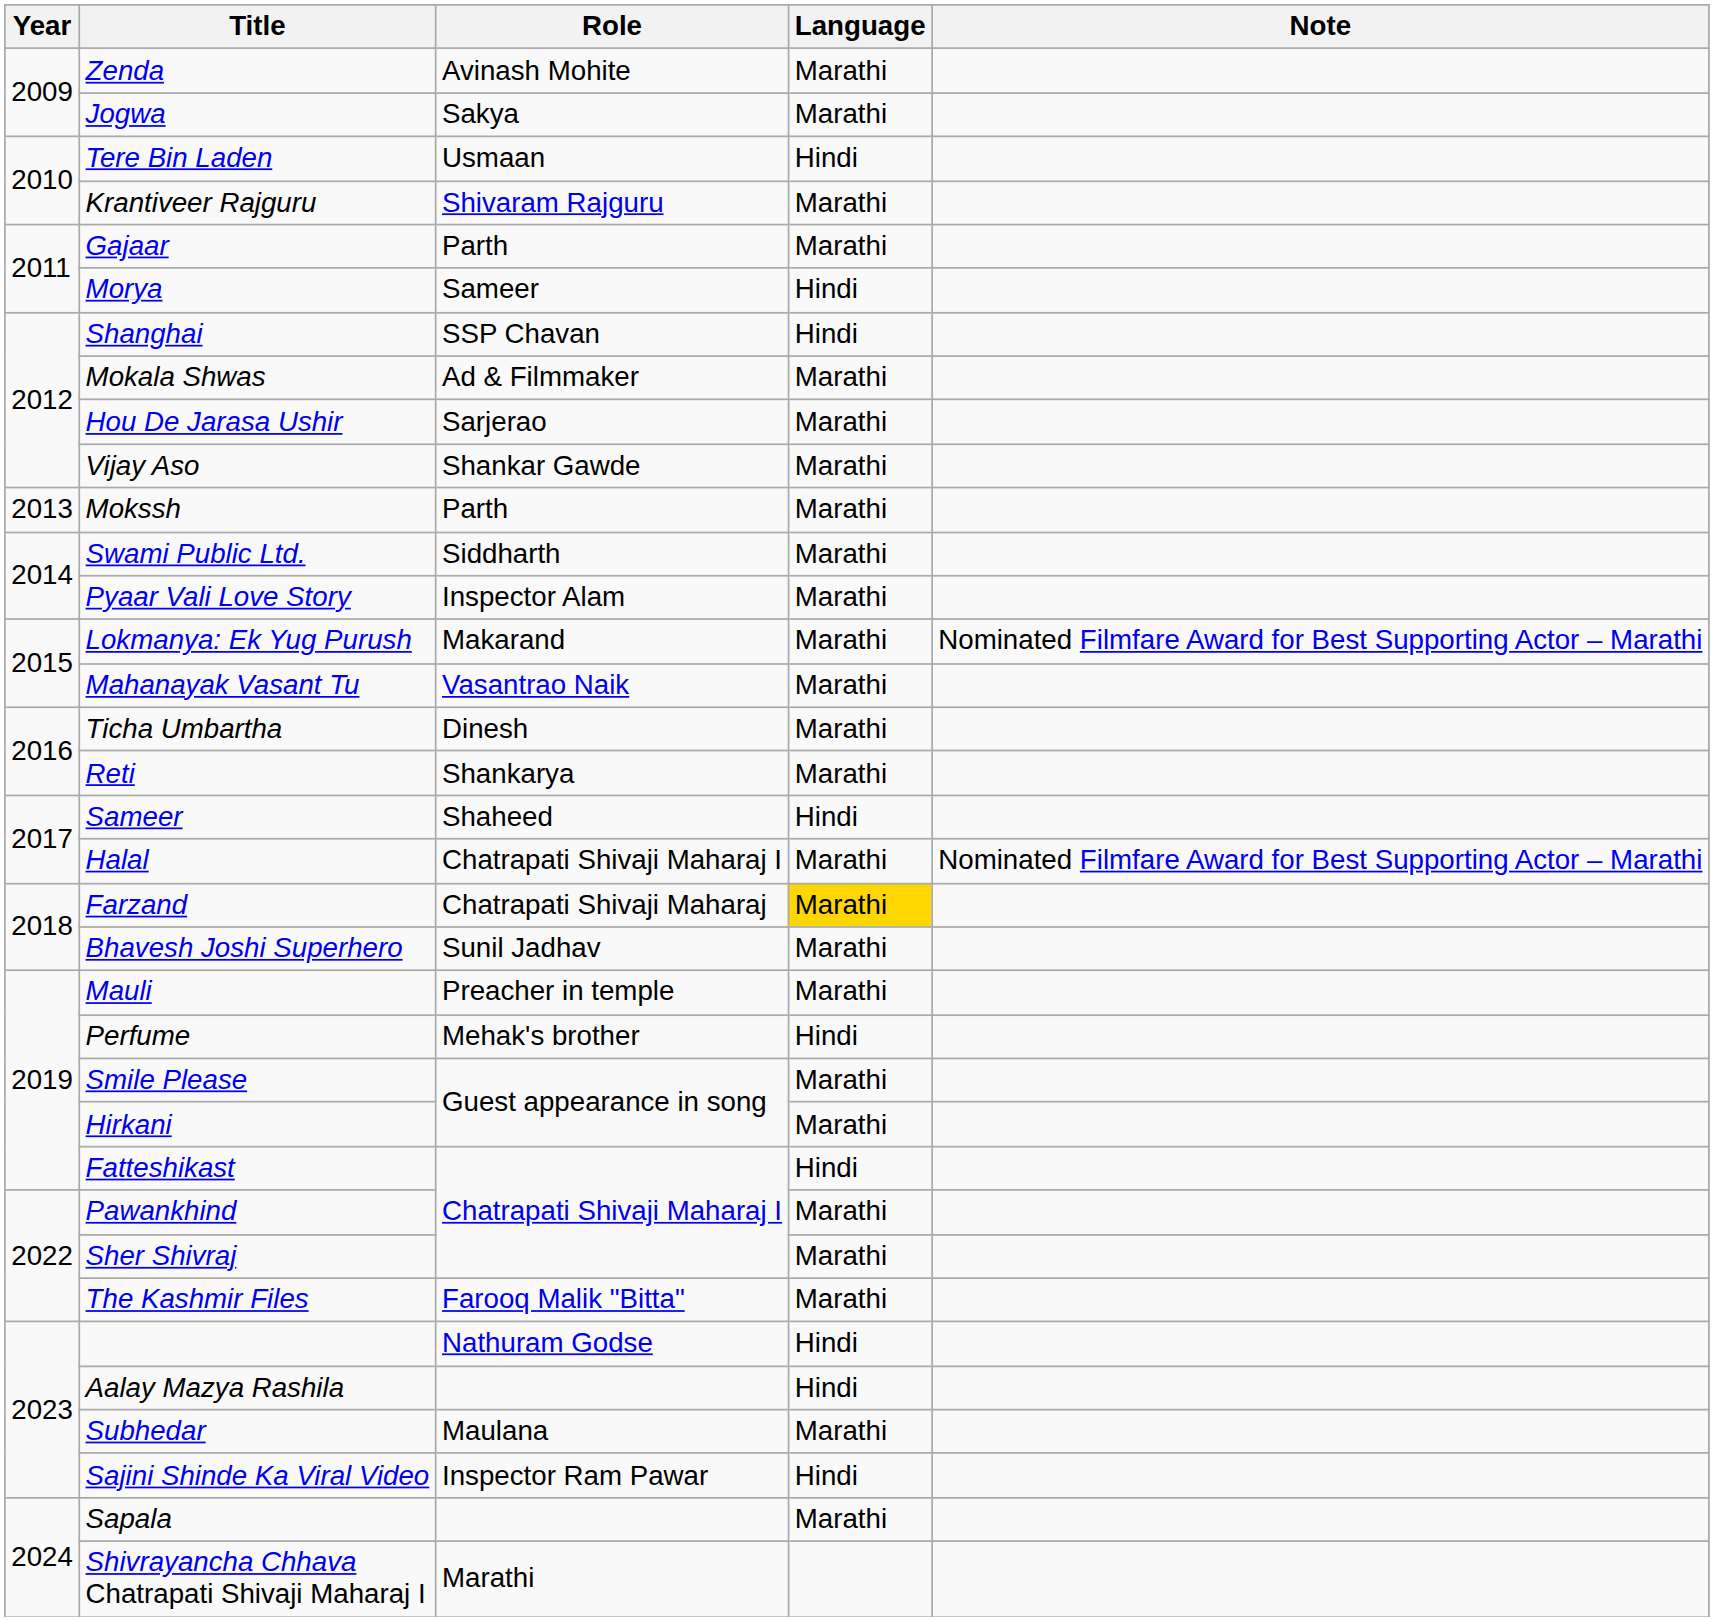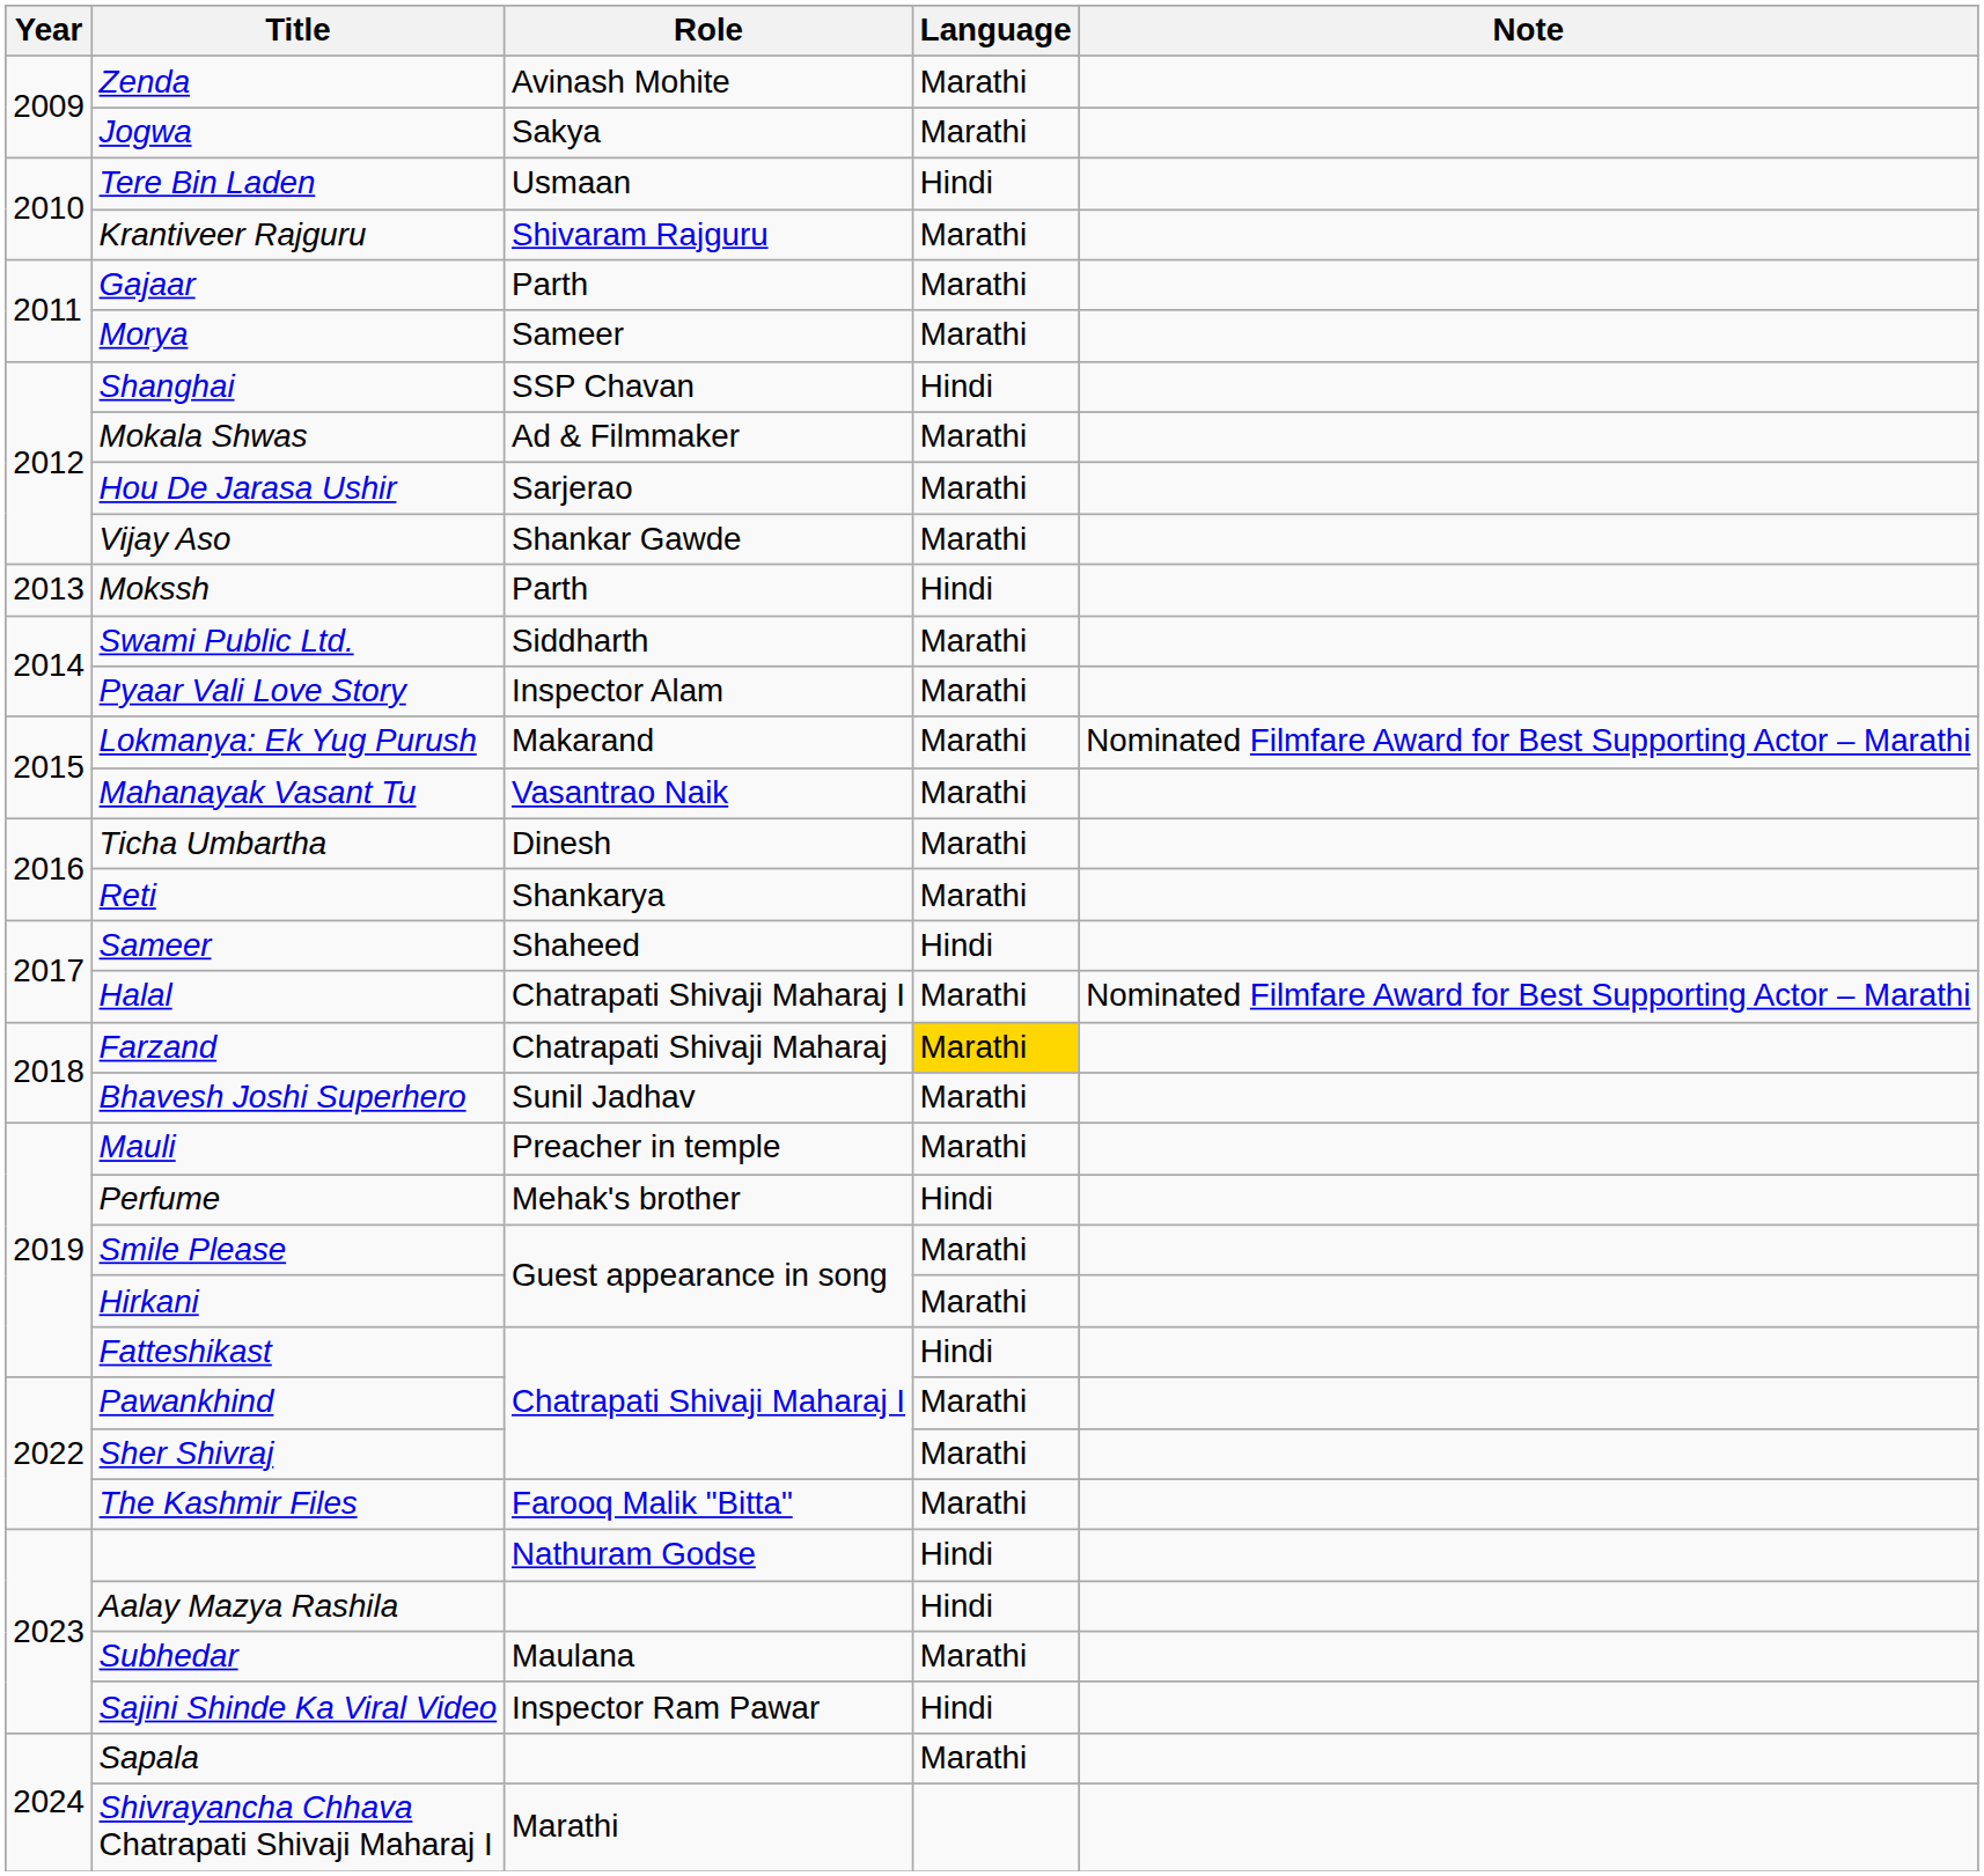Morya | Language: Hindi -> Marathi
Mokssh | Language: Marathi -> Hindi
